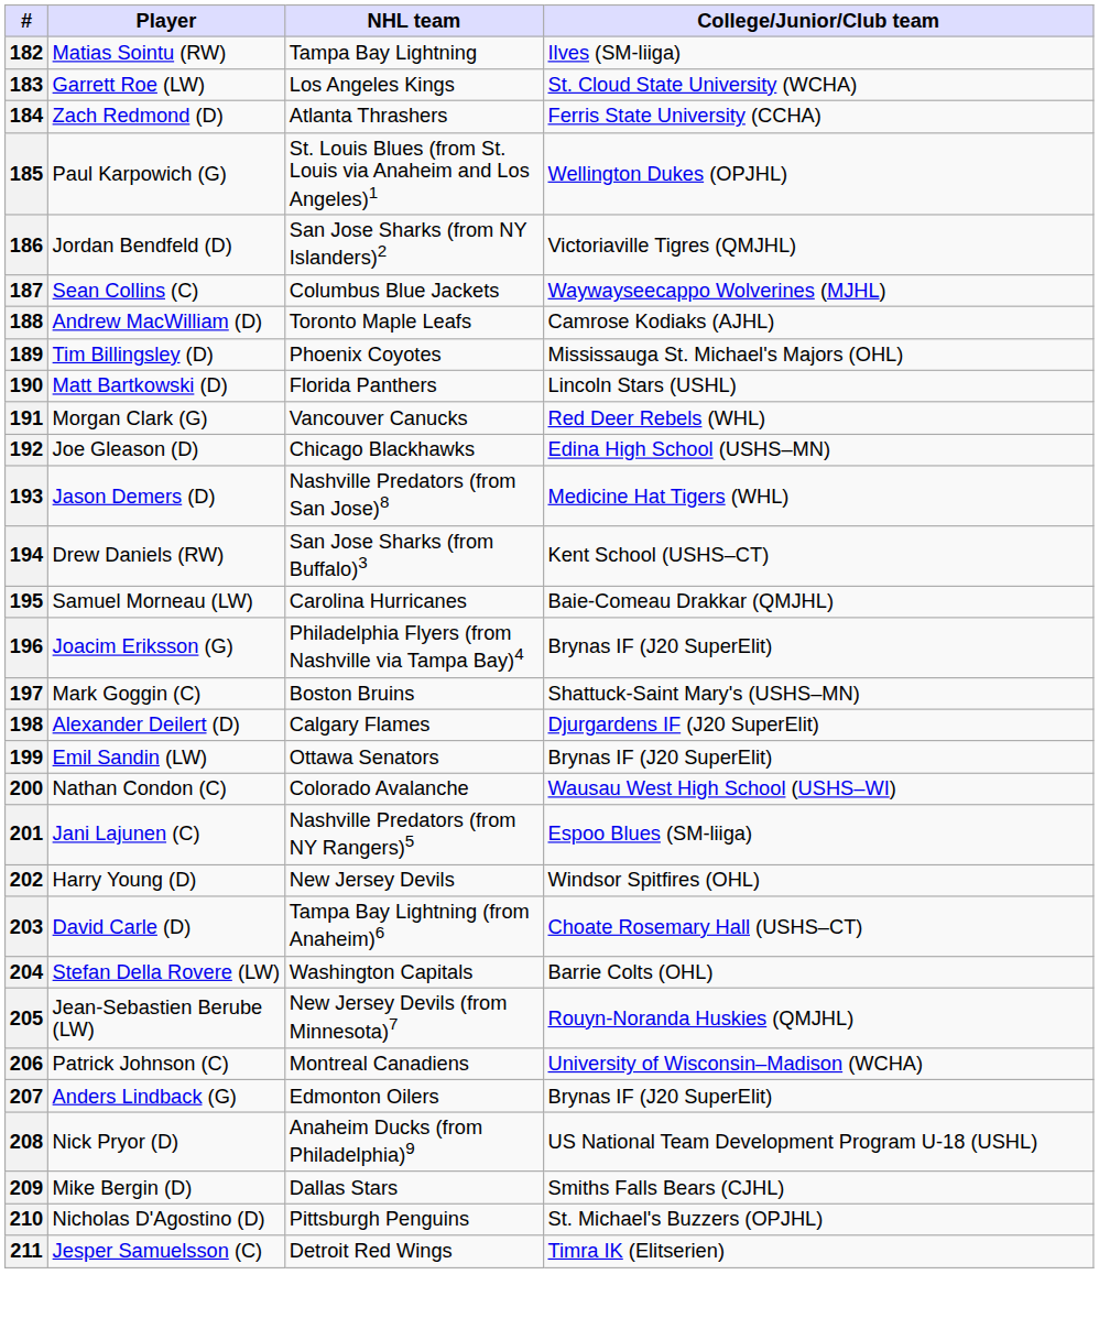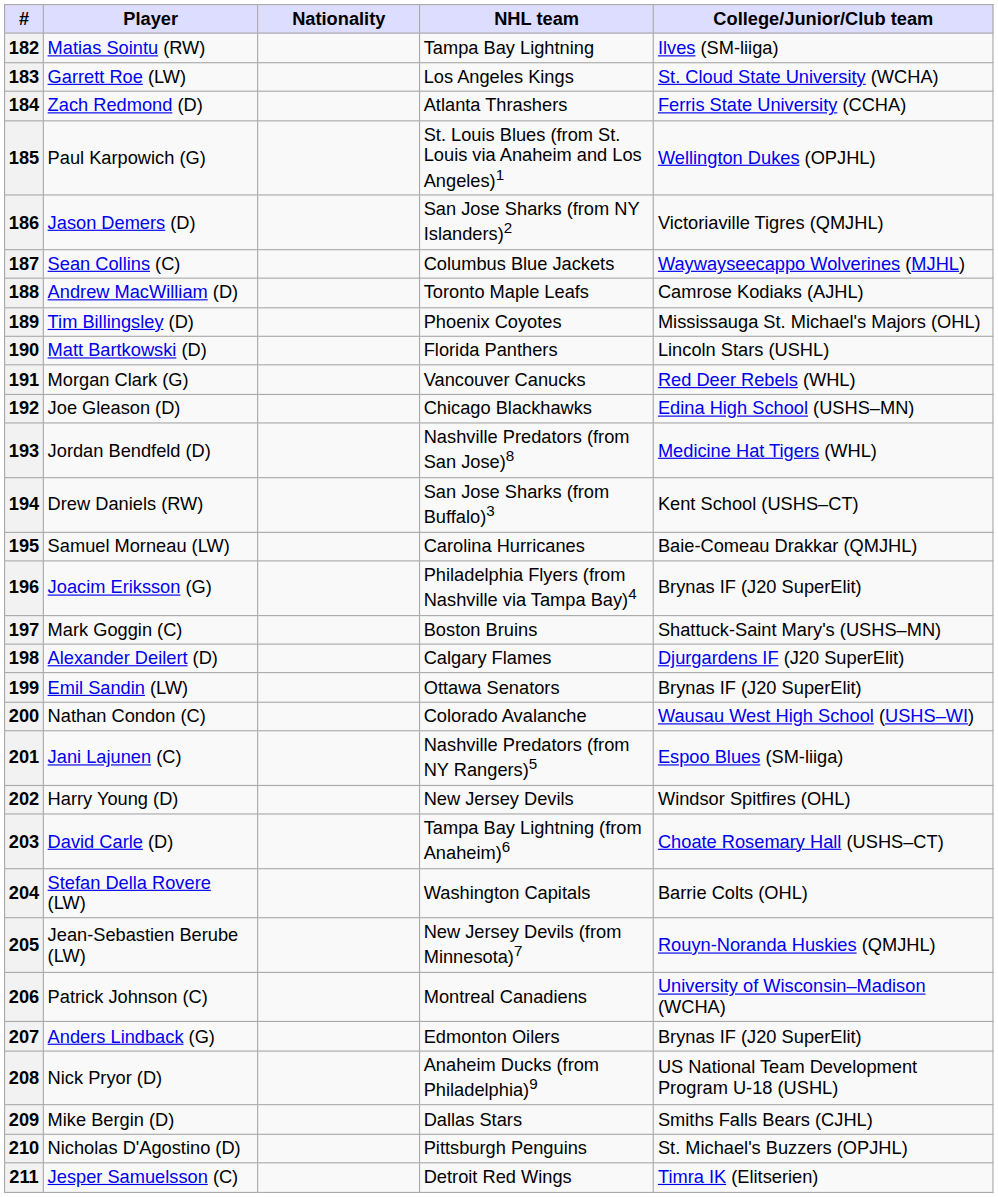+ column: Nationality
186 | Player: Jordan Bendfeld (D) -> Jason Demers (D)
193 | Player: Jason Demers (D) -> Jordan Bendfeld (D)
